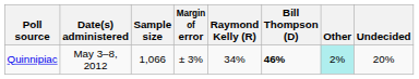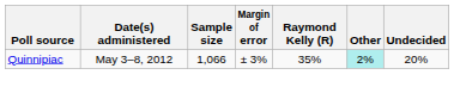- column: Bill Thompson (D) | 46%
Quinnipiac | Raymond Kelly (R): 34% -> 35%
